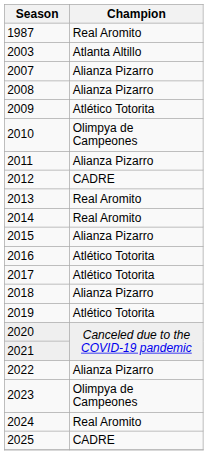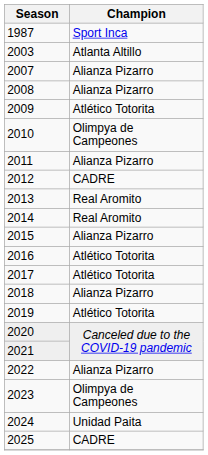1987 | Champion: Real Aromito -> Sport Inca
2024 | Champion: Real Aromito -> Unidad Paita
